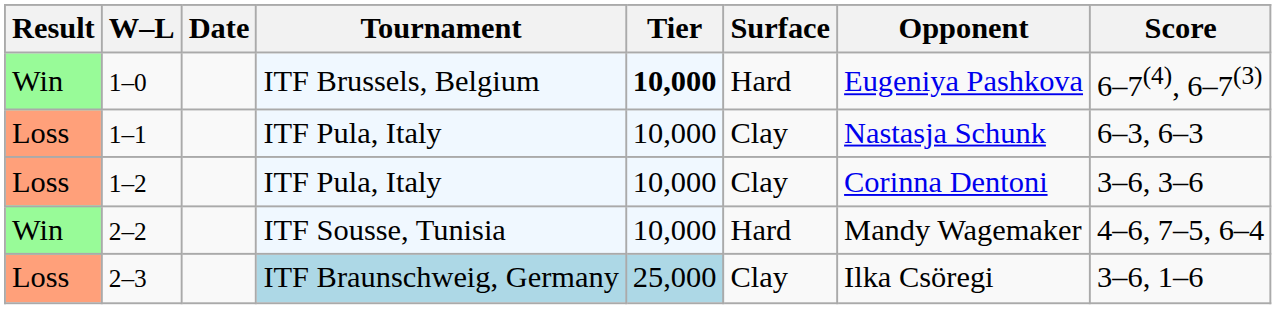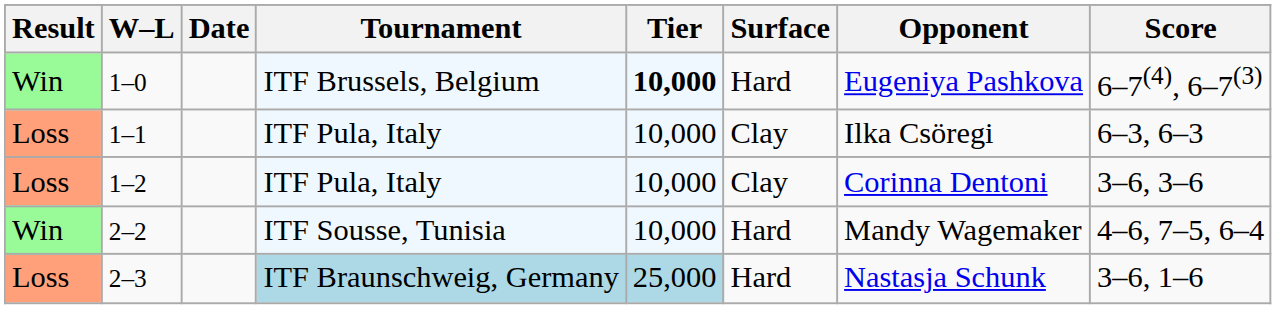1–1 | Opponent: Nastasja Schunk -> Ilka Csöregi
2–3 | Surface: Clay -> Hard
2–3 | Opponent: Ilka Csöregi -> Nastasja Schunk
